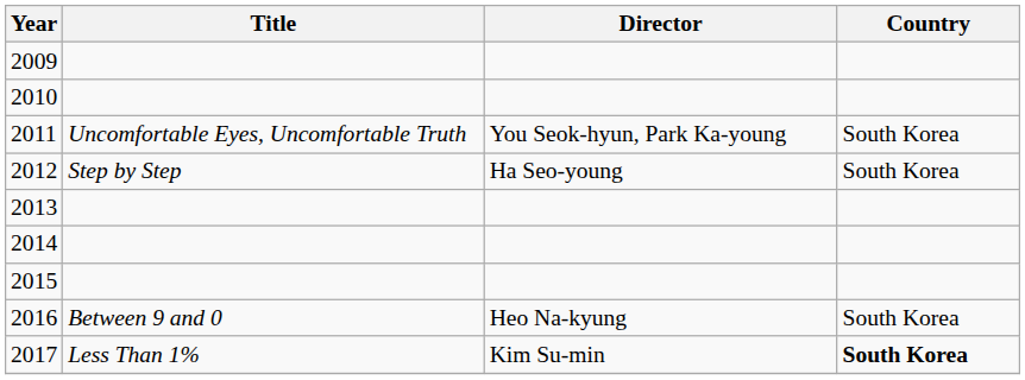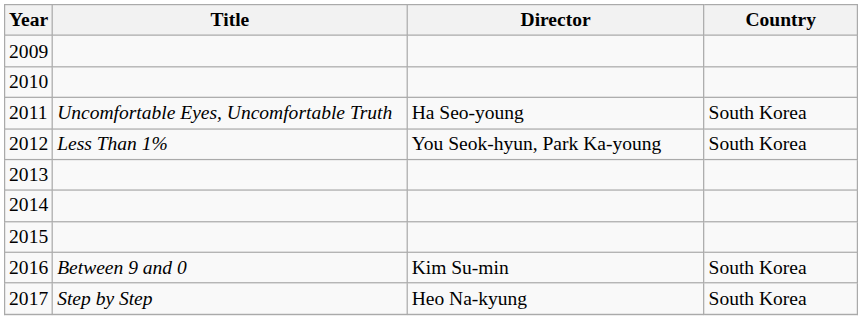2011 | Director: You Seok-hyun, Park Ka-young -> Ha Seo-young
2012 | Title: Step by Step -> Less Than 1%
2012 | Director: Ha Seo-young -> You Seok-hyun, Park Ka-young
2016 | Director: Heo Na-kyung -> Kim Su-min
2017 | Title: Less Than 1% -> Step by Step
2017 | Director: Kim Su-min -> Heo Na-kyung
2017 | Country: bold -> normal
